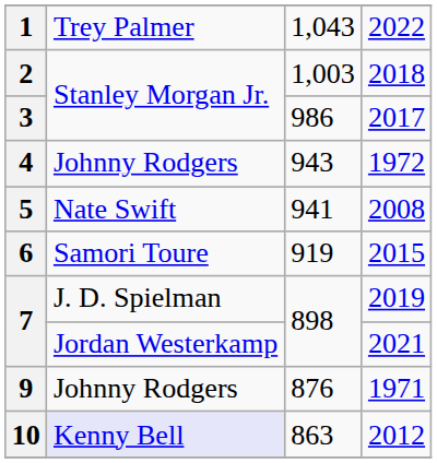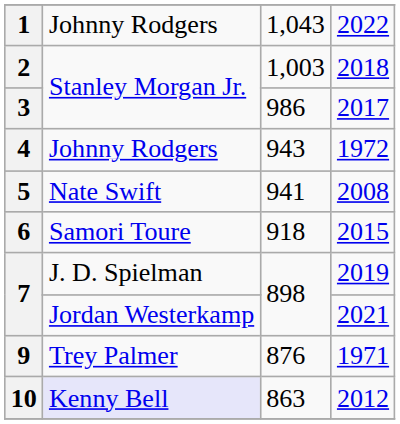1 | column 2: Trey Palmer -> Johnny Rodgers
6 | column 3: 919 -> 918
9 | column 2: Johnny Rodgers -> Trey Palmer
